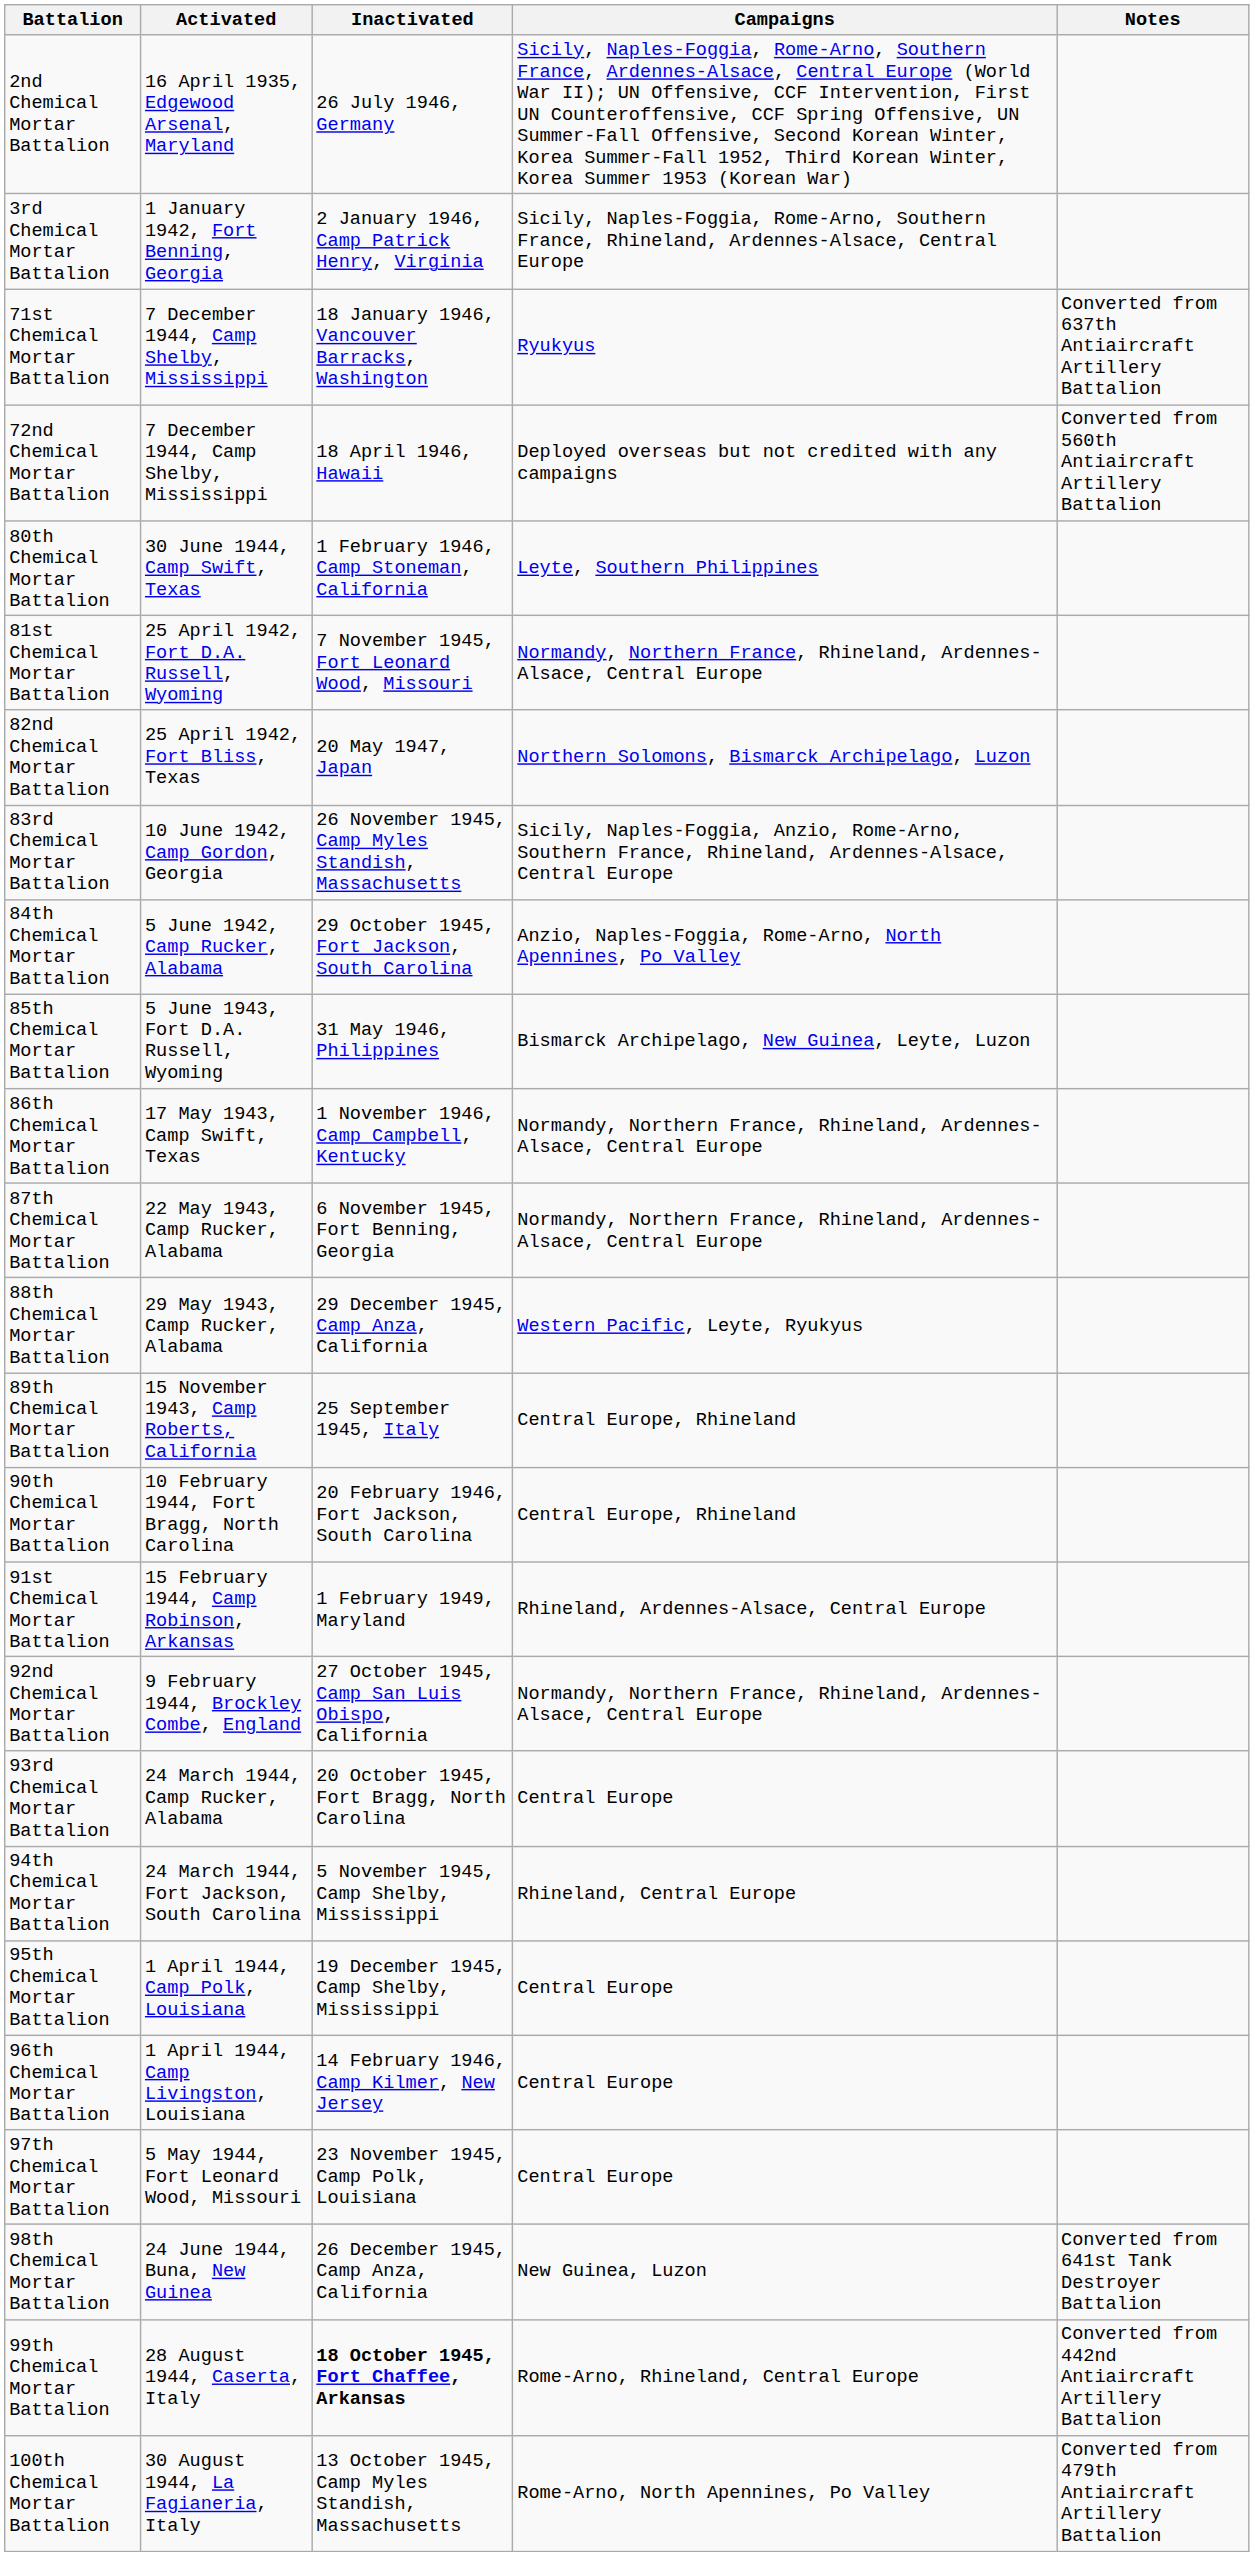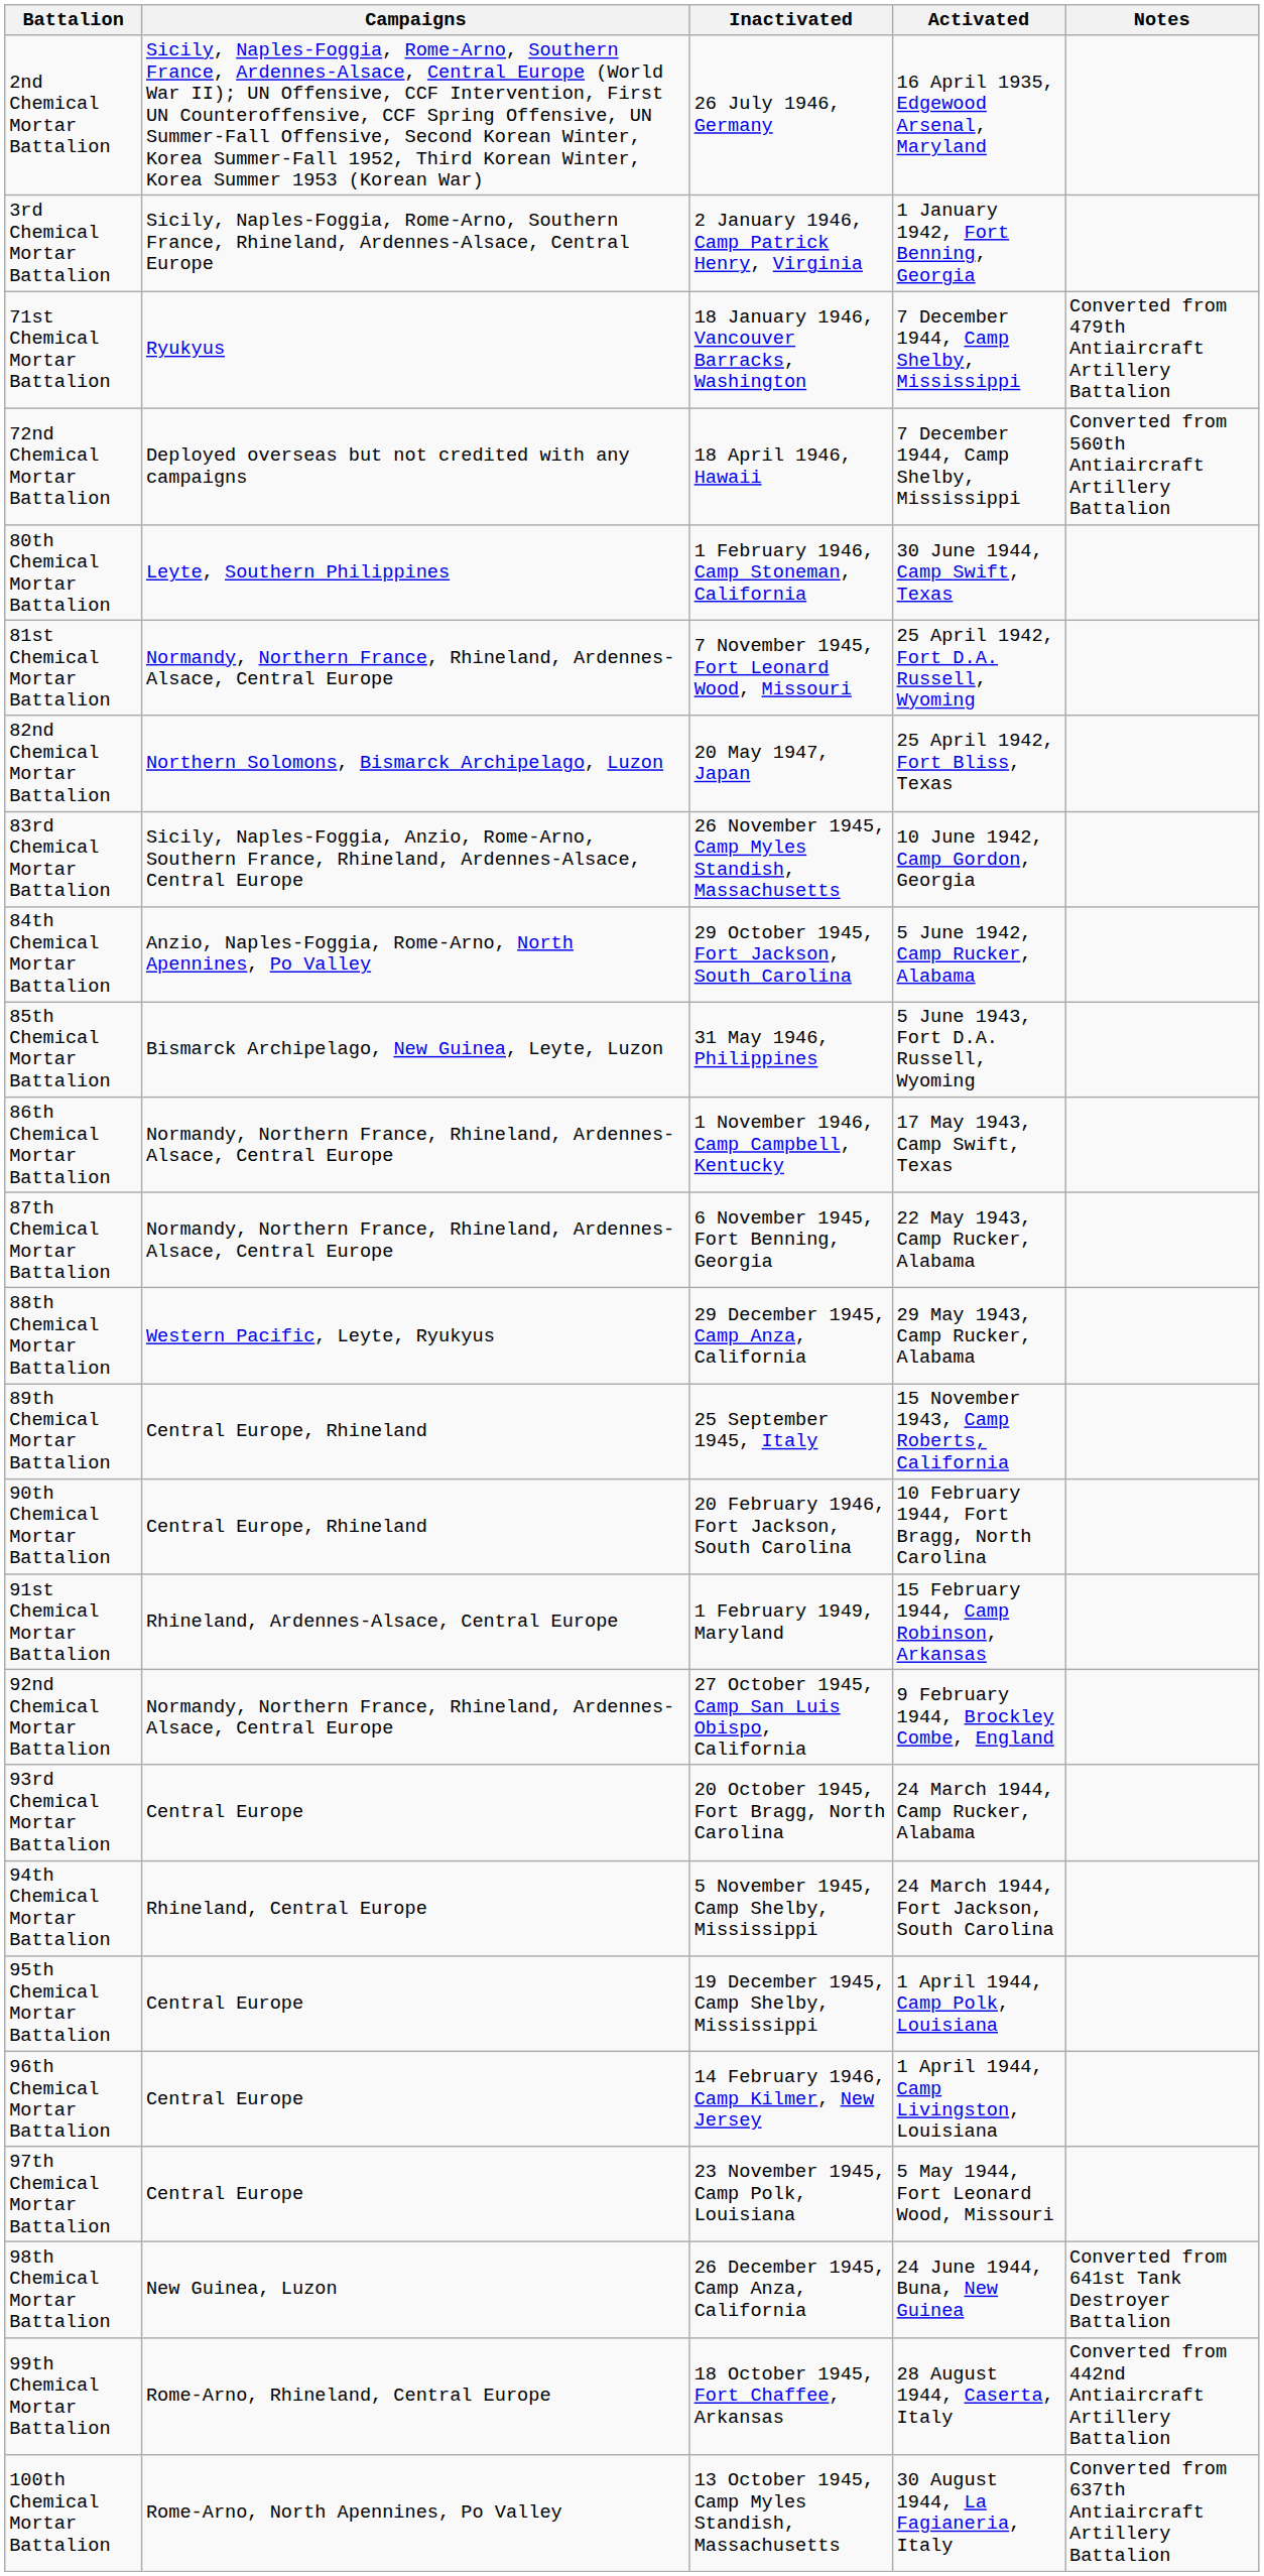columns swapped: Activated <-> Campaigns
71st Chemical Mortar Battalion | Notes: Converted from 637th Antiaircraft Artillery Battalion -> Converted from 479th Antiaircraft Artillery Battalion
99th Chemical Mortar Battalion | Inactivated: bold -> normal
100th Chemical Mortar Battalion | Notes: Converted from 479th Antiaircraft Artillery Battalion -> Converted from 637th Antiaircraft Artillery Battalion
